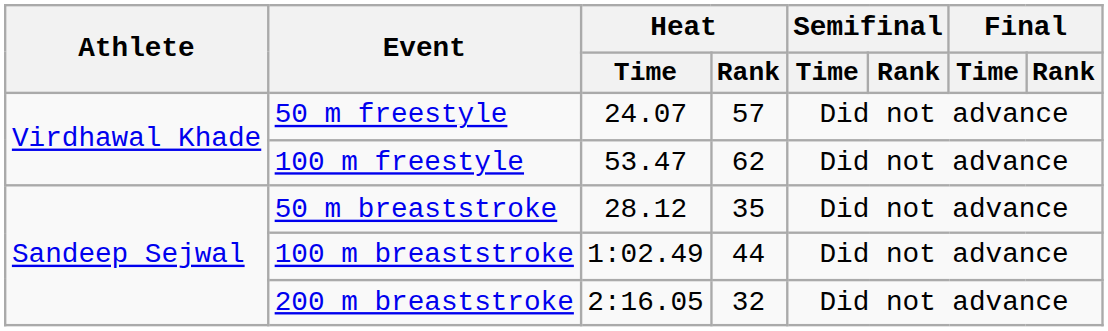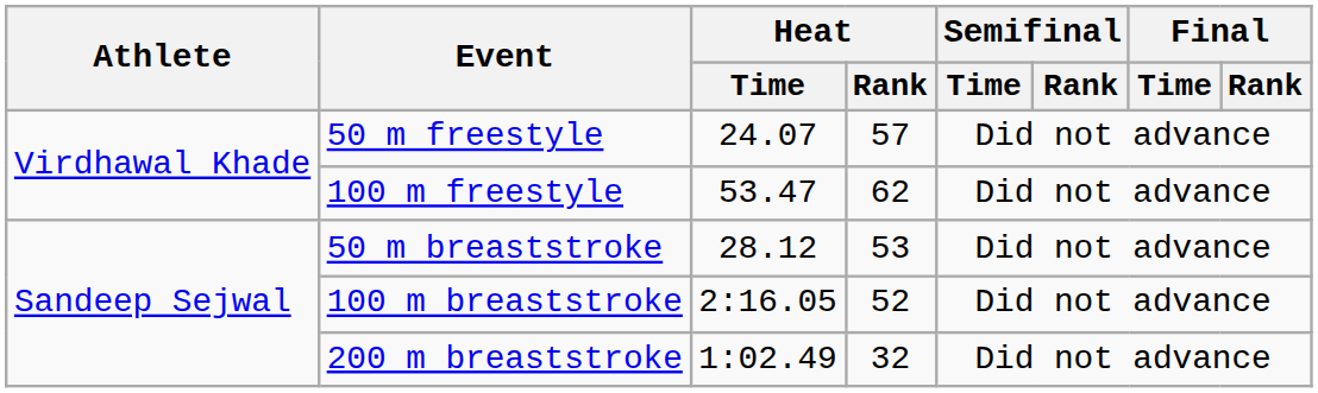50 m breaststroke | Heat / Rank: 35 -> 53
100 m breaststroke | Heat / Time: 1:02.49 -> 2:16.05
100 m breaststroke | Heat / Rank: 44 -> 52
200 m breaststroke | Heat / Time: 2:16.05 -> 1:02.49
